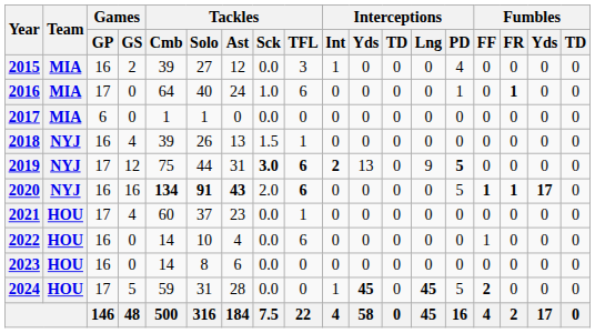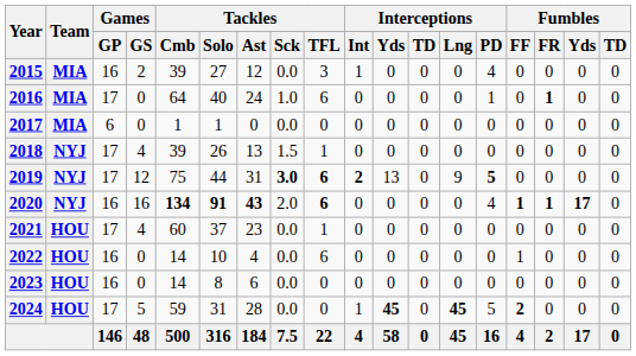2018 | Games / GP: 16 -> 17
2020 | Interceptions / PD: 5 -> 4
